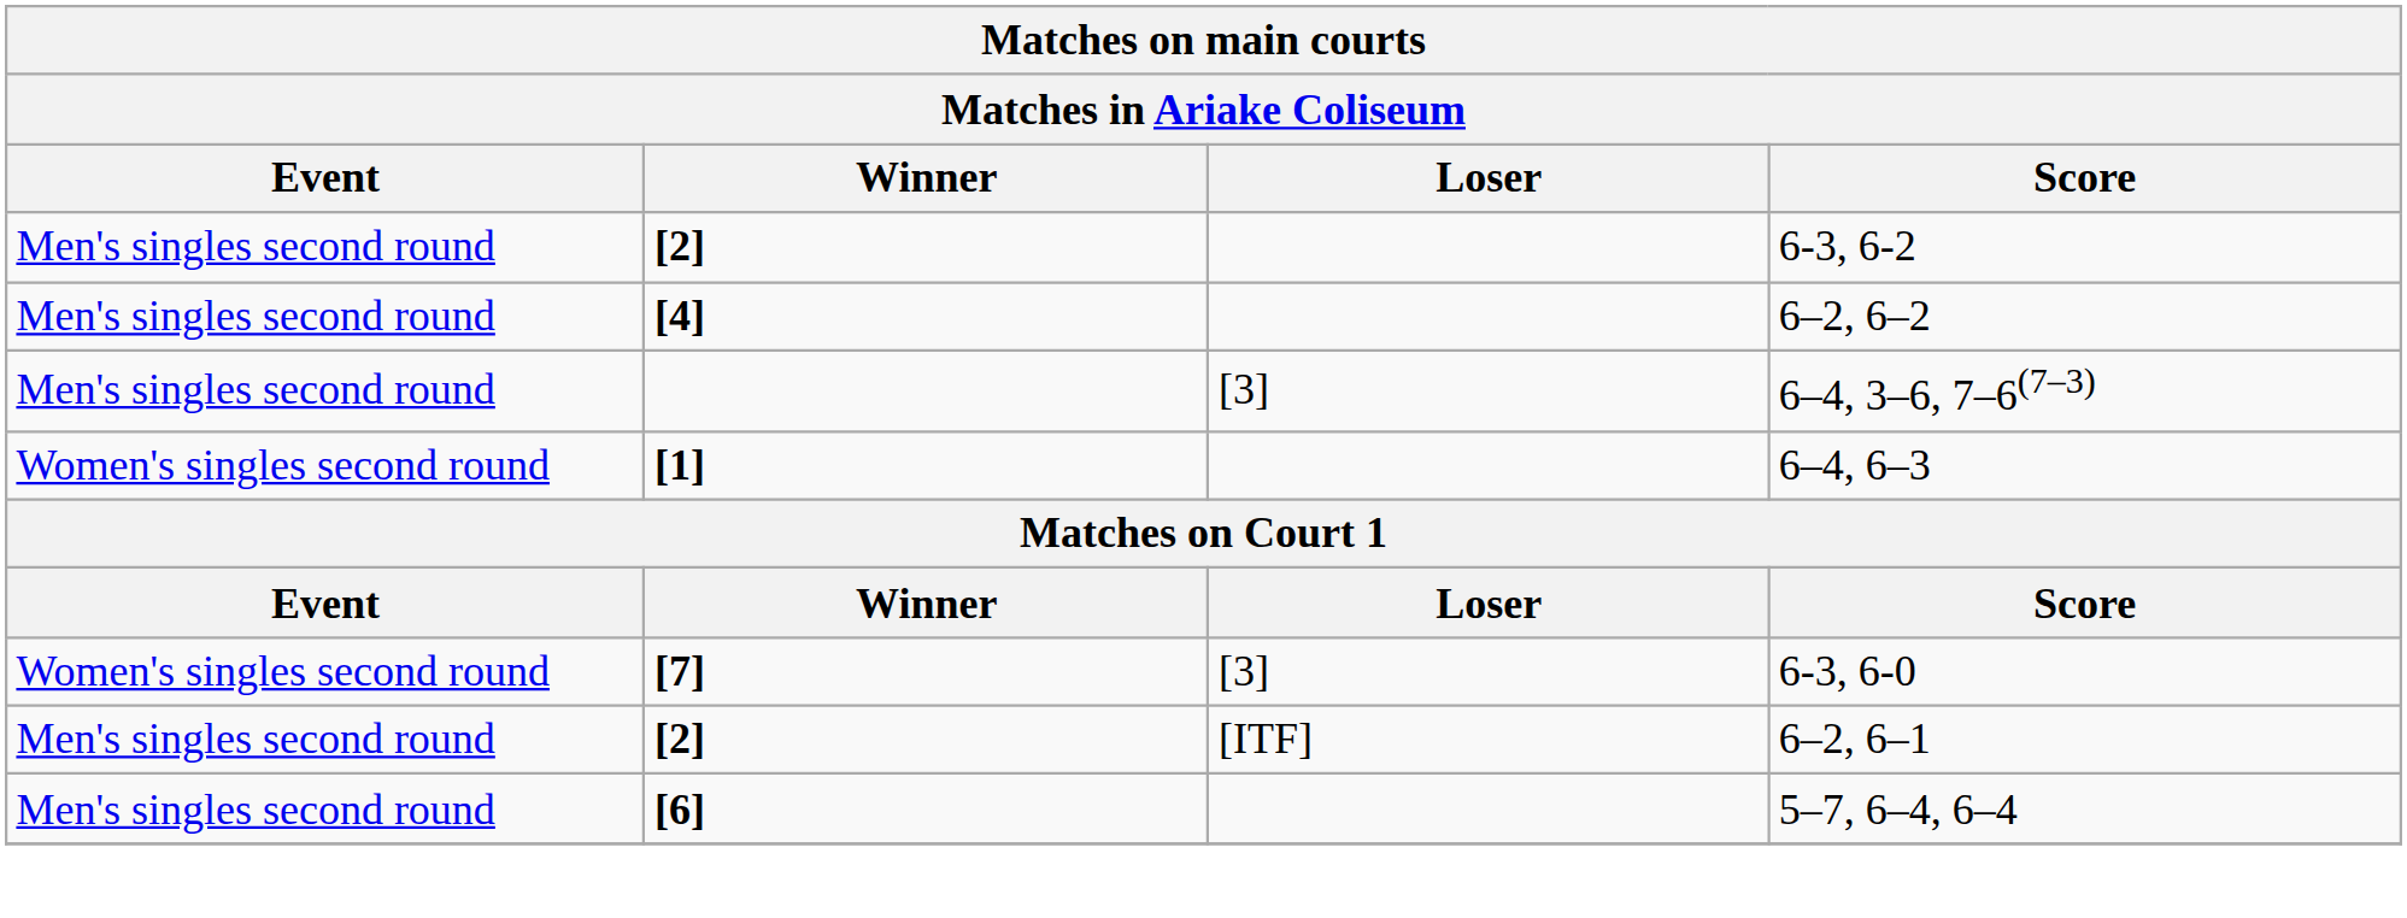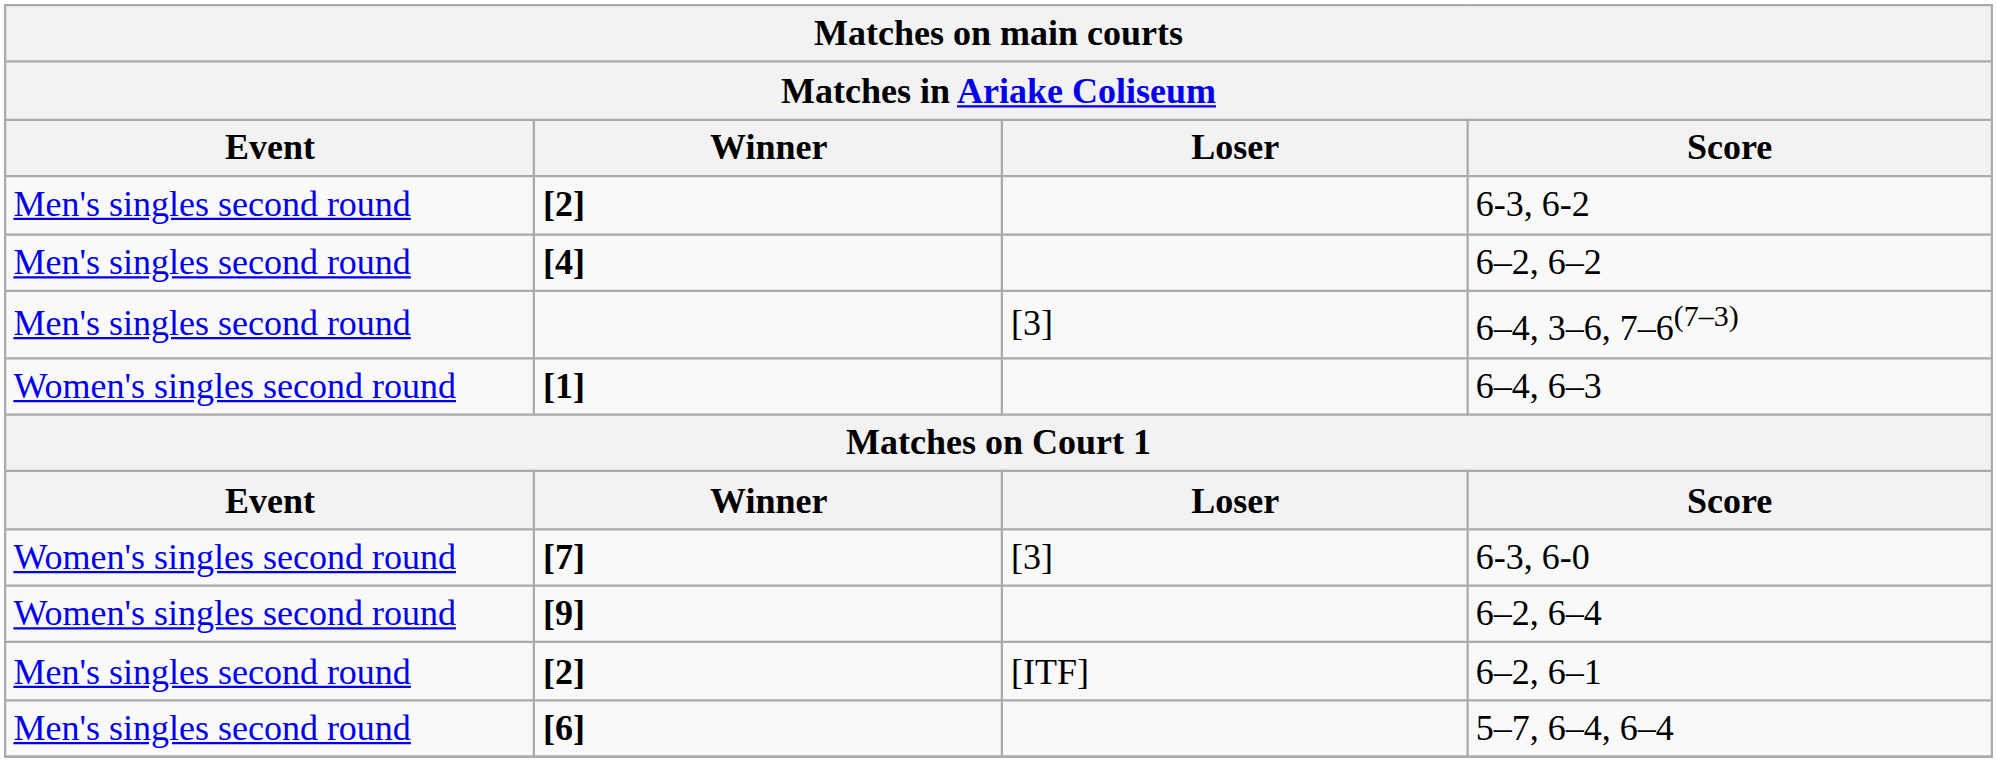+ row: Women's singles second round | [9] | 6–2, 6–4
